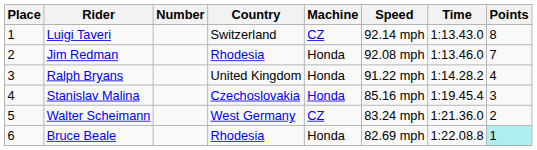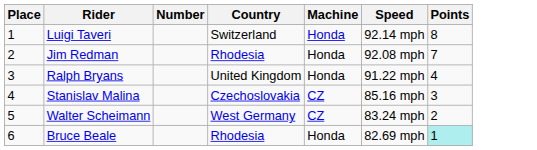- column: Time | 1:13.43.0 | 1:13.46.0 | 1:14.28.2 | 1:19.45.4 | 1:21.36.0 | 1:22.08.8
Luigi Taveri | Machine: CZ -> Honda
Stanislav Malina | Machine: Honda -> CZ
